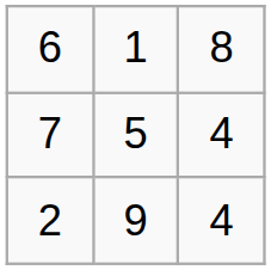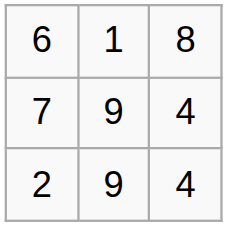7 | column 2: 5 -> 9
